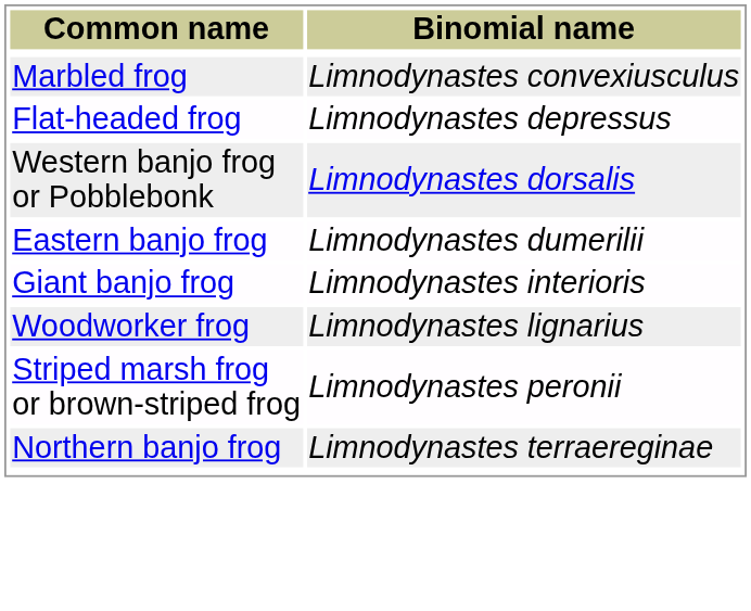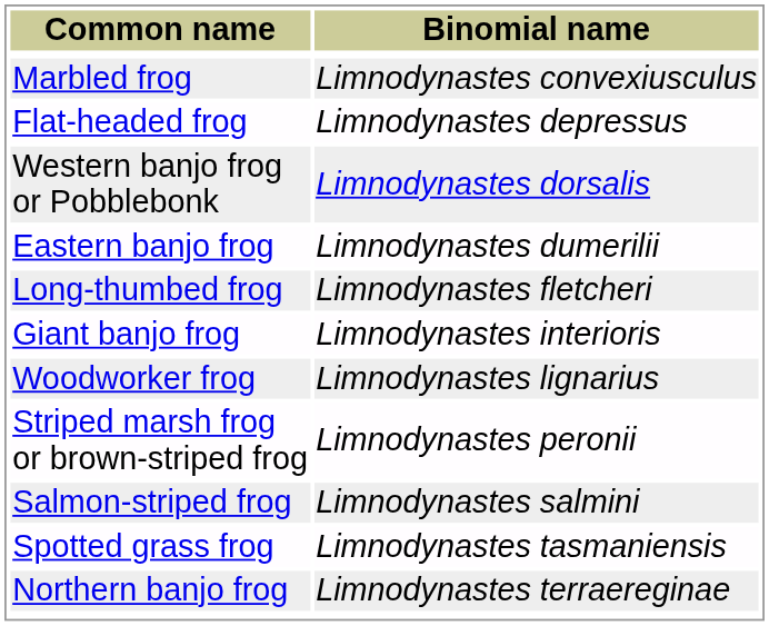+ row: Long-thumbed frog | Limnodynastes fletcheri
+ row: Salmon-striped frog | Limnodynastes salmini
+ row: Spotted grass frog | Limnodynastes tasmaniensis
